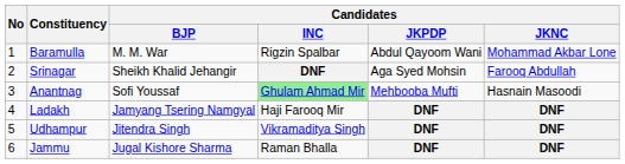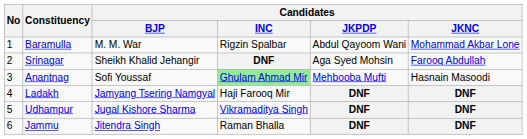Udhampur | Candidates / BJP: Jitendra Singh -> Jugal Kishore Sharma
Jammu | Candidates / BJP: Jugal Kishore Sharma -> Jitendra Singh
